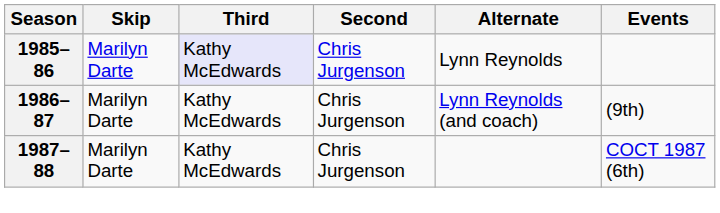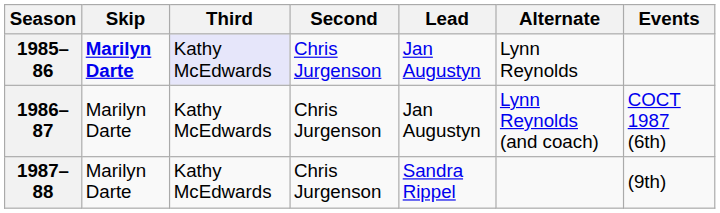+ column: Lead | Jan Augustyn | Jan Augustyn | Sandra Rippel
1985–86 | Skip: normal -> bold
1986–87 | Events: (9th) -> COCT 1987 (6th)
1987–88 | Events: COCT 1987 (6th) -> (9th)
